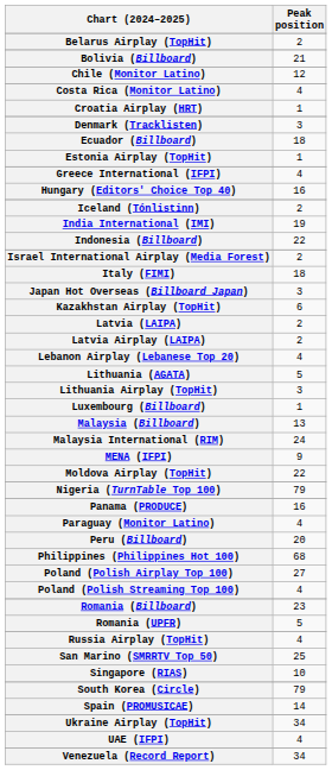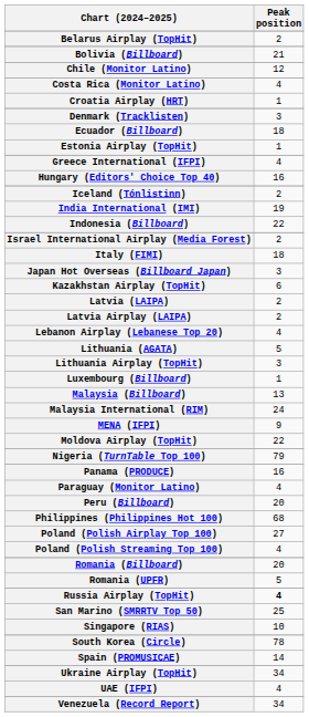Romania (Billboard) | Peak position: 23 -> 20
Russia Airplay (TopHit) | Peak position: normal -> bold
South Korea (Circle) | Peak position: 79 -> 78
